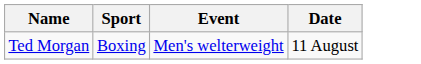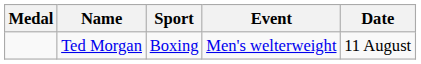+ column: Medal
